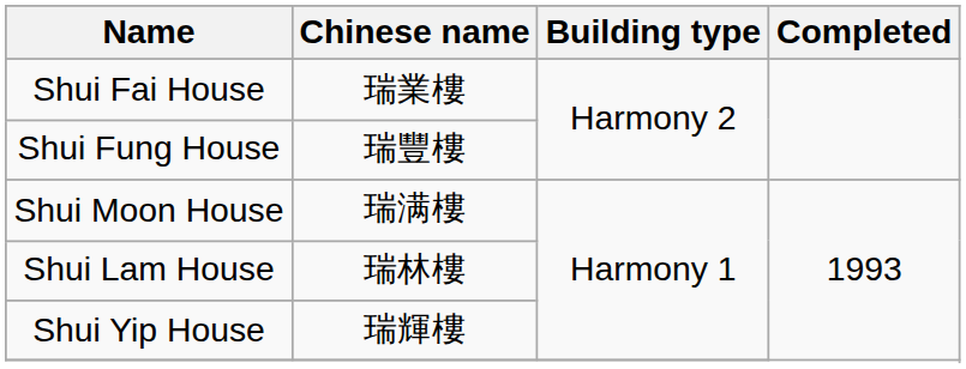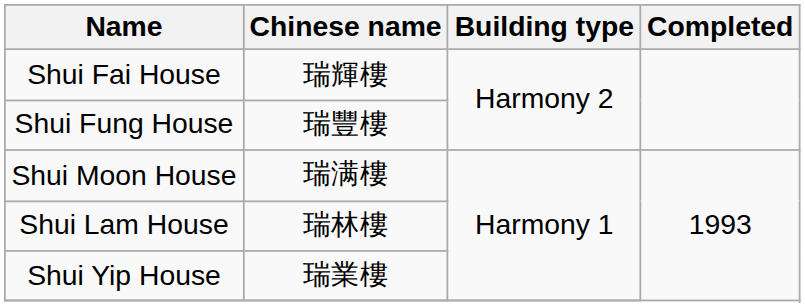Shui Fai House | Chinese name: 瑞業樓 -> 瑞輝樓
Shui Yip House | Chinese name: 瑞輝樓 -> 瑞業樓
